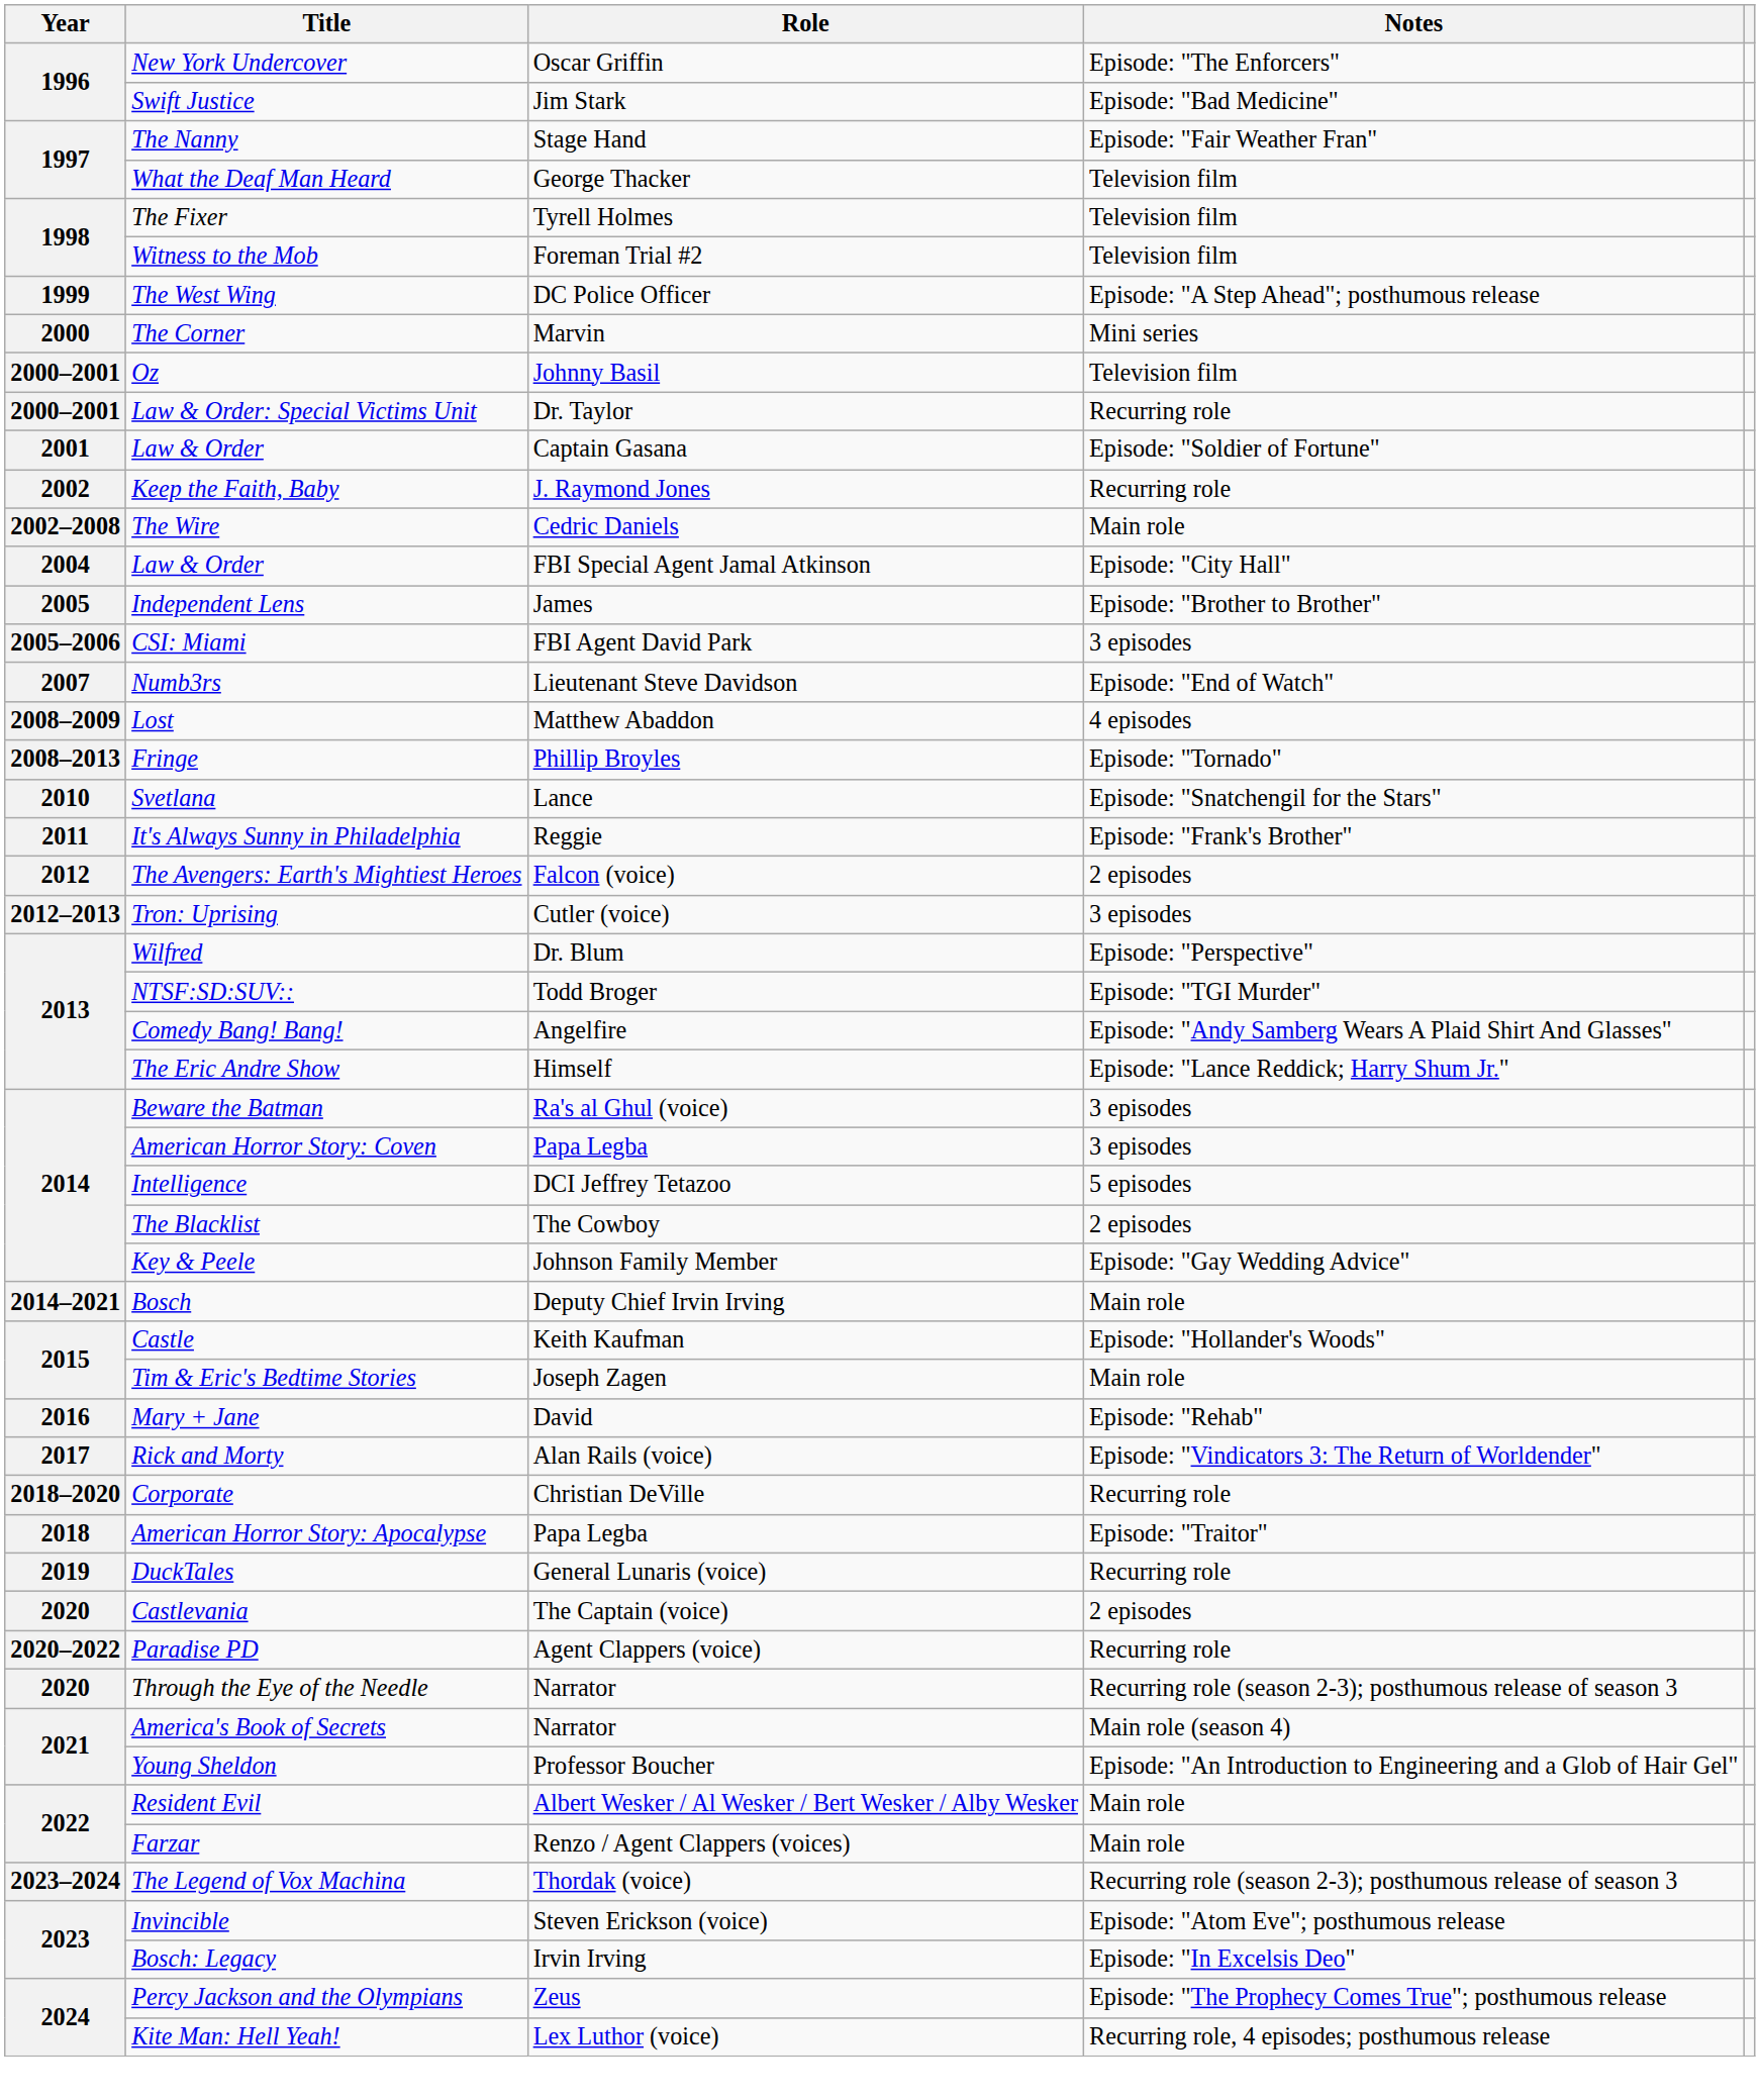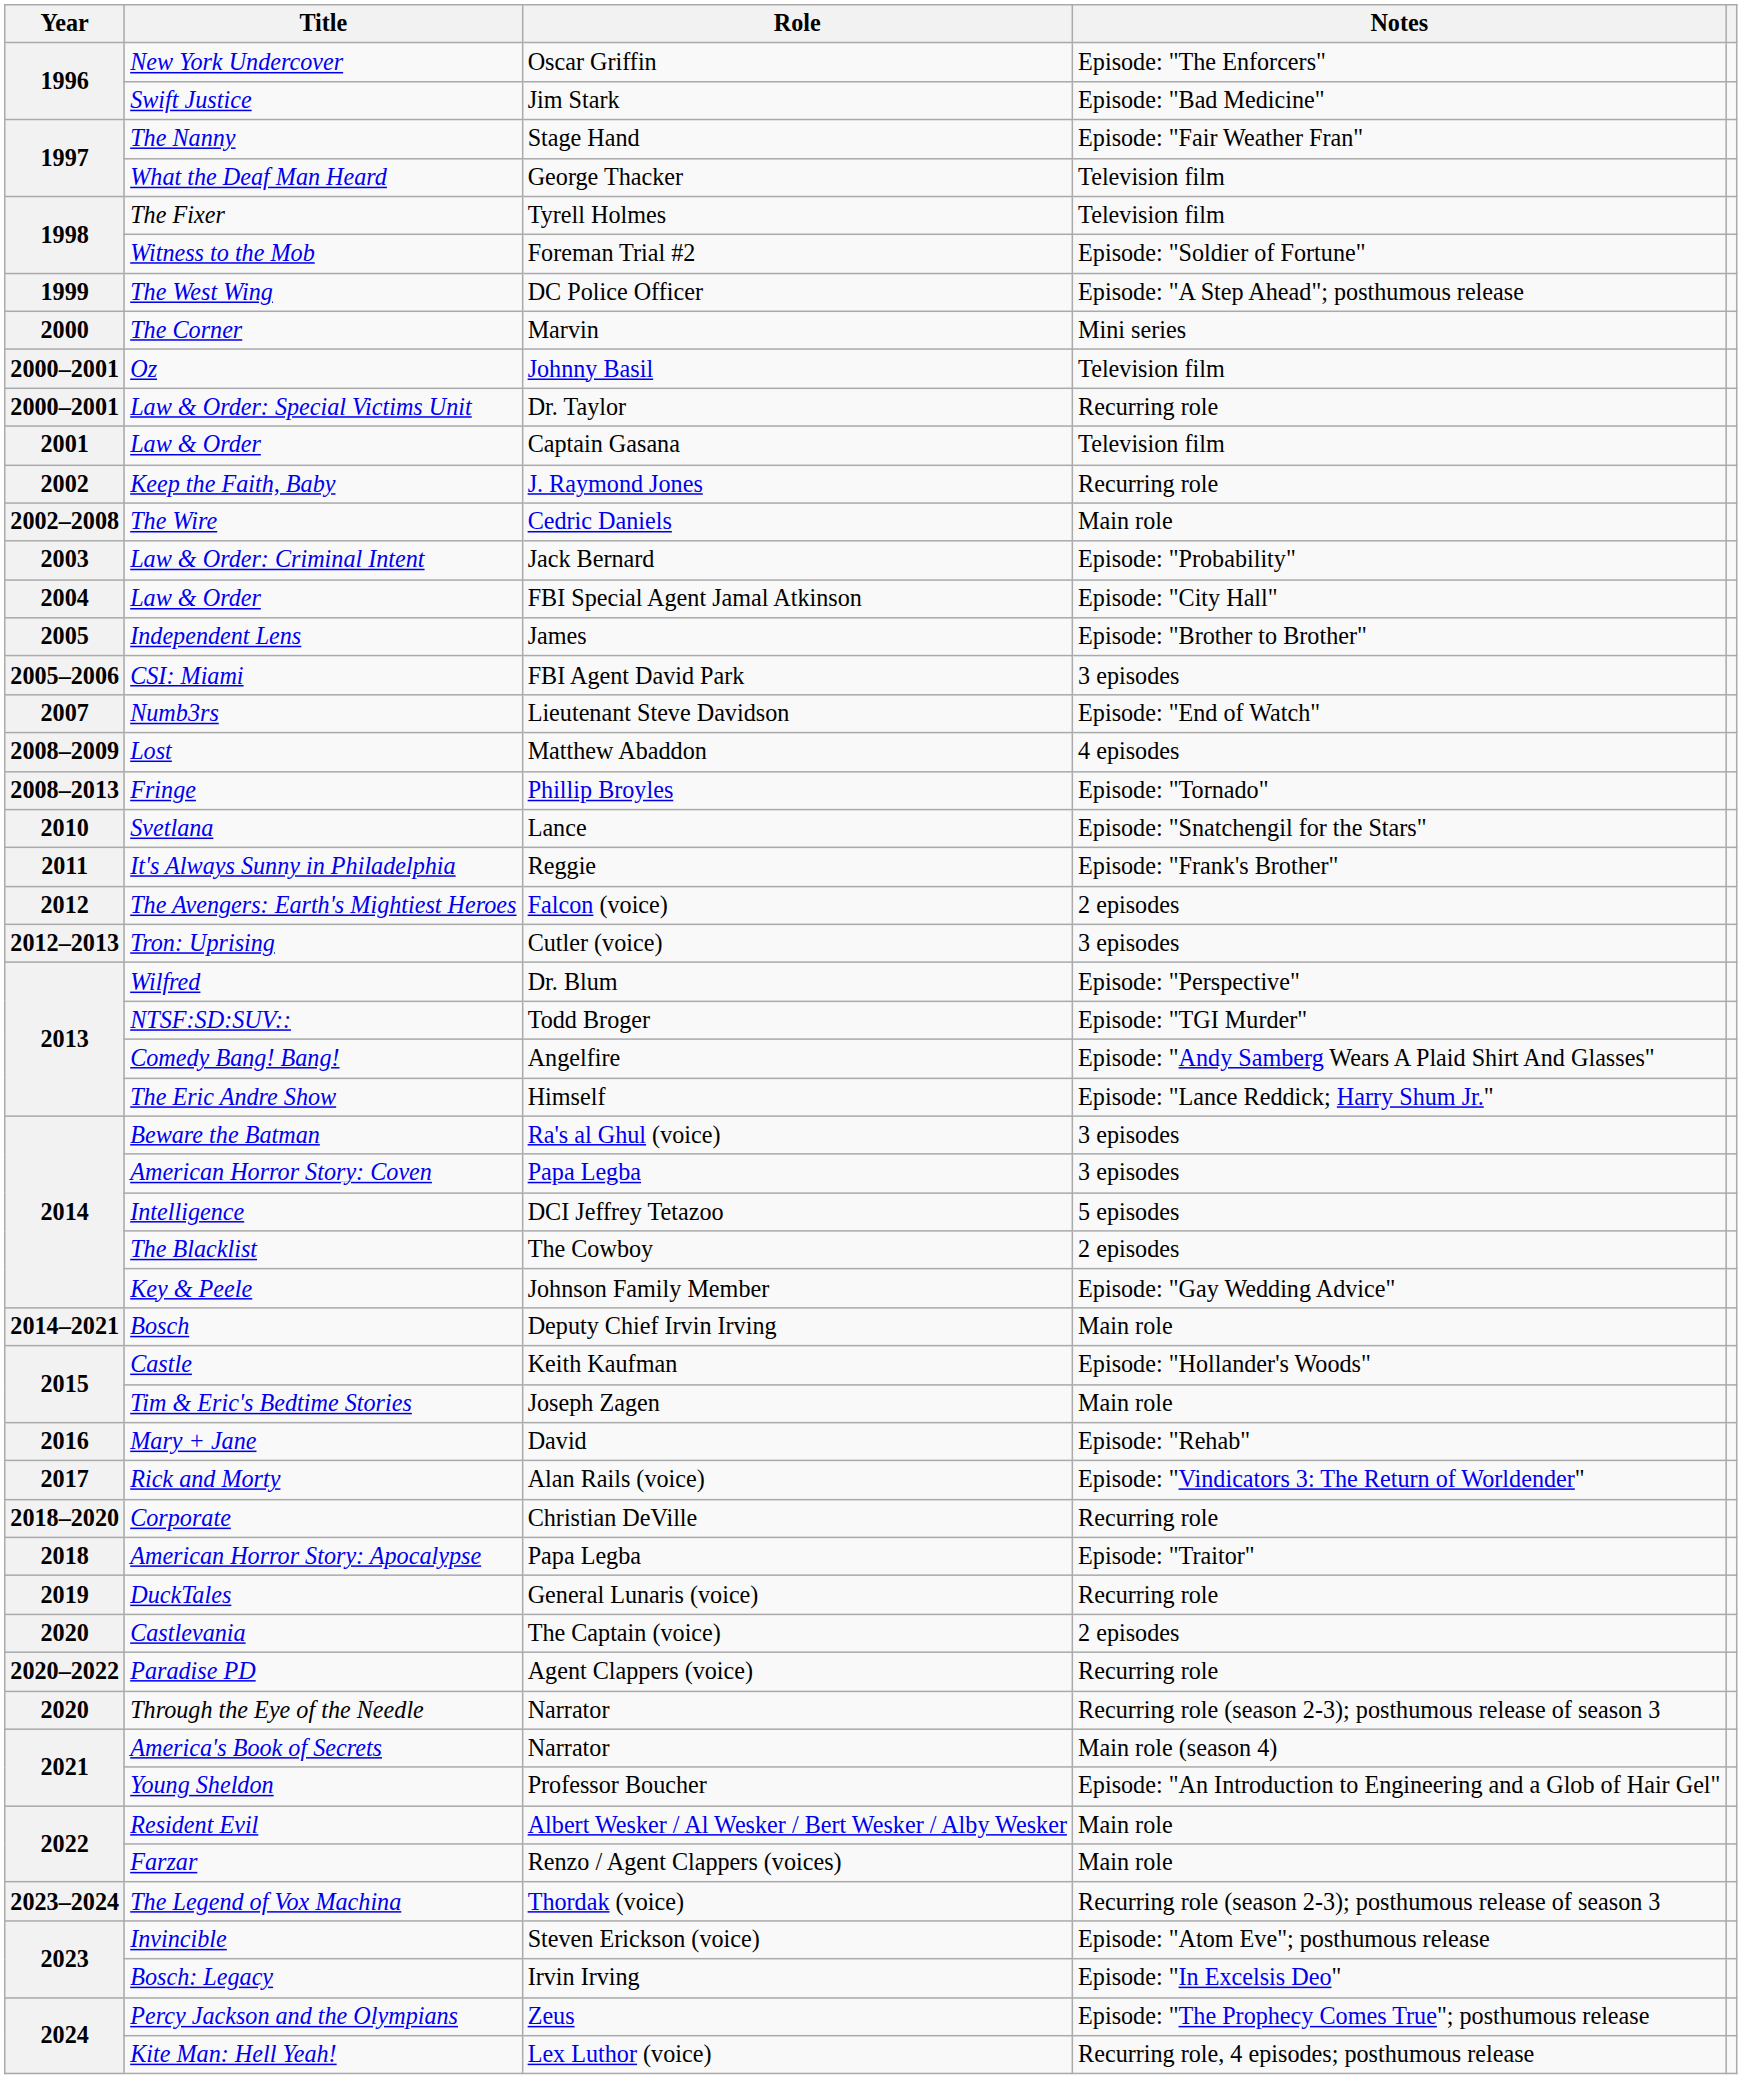Witness to the Mob | Notes: Television film -> Episode: "Soldier of Fortune"
Law & Order / Captain Gasana | Notes: Episode: "Soldier of Fortune" -> Television film
+ row: 2003 | Law & Order: Criminal Intent | Jack Bernard | Episode: "Probability"
